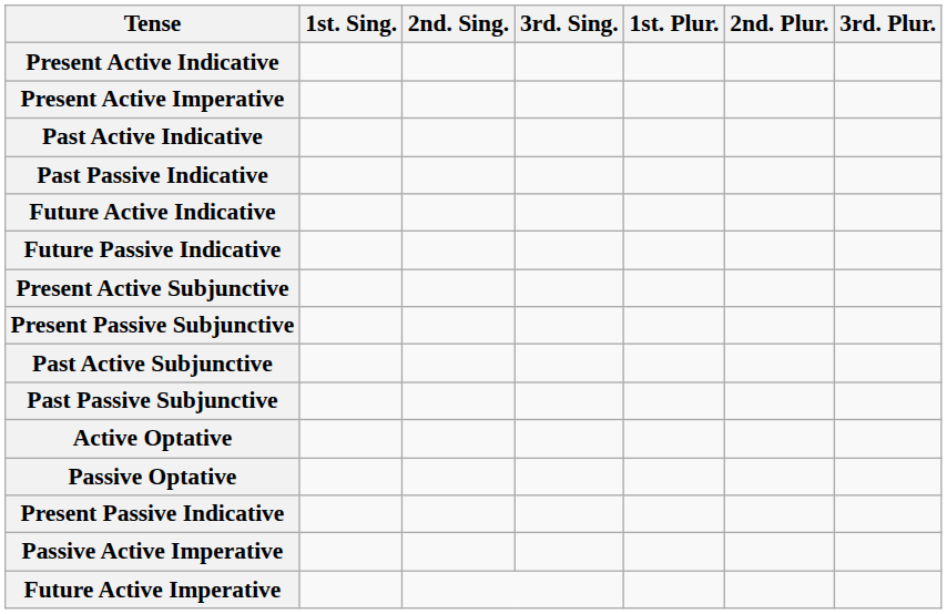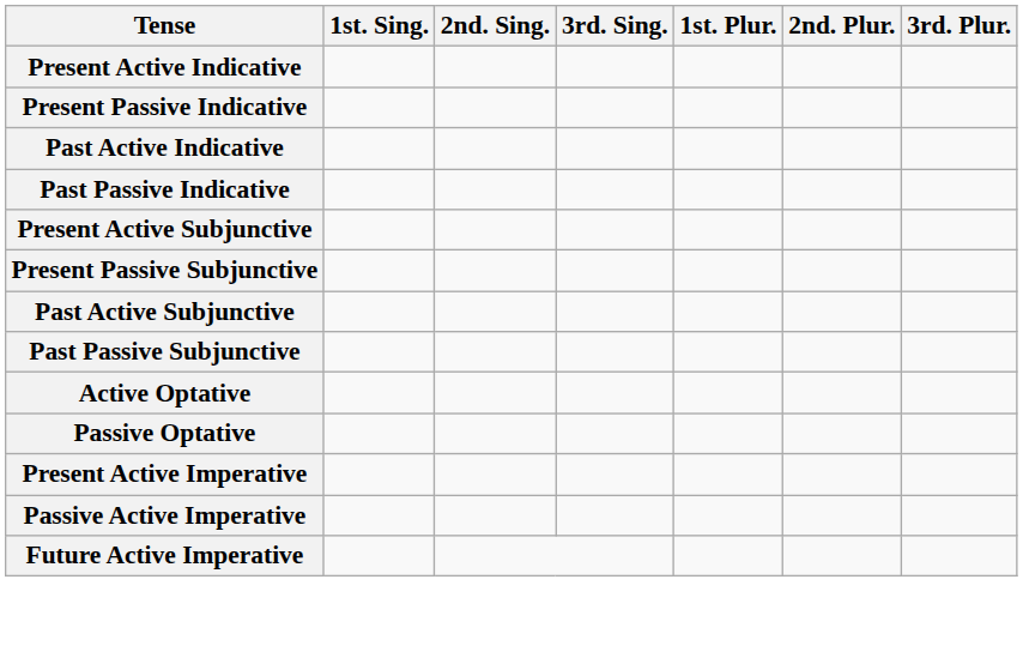rows swapped: Present Passive Indicative <-> Present Active Imperative
- row: Future Active Indicative
- row: Future Passive Indicative
